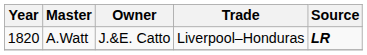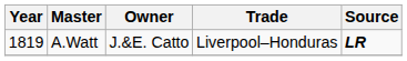A.Watt | Year: 1820 -> 1819
